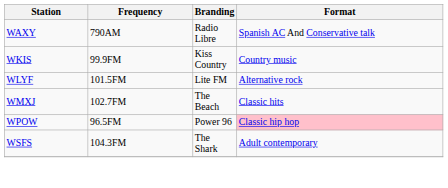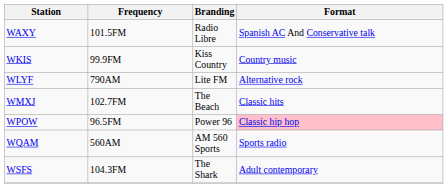WAXY | Frequency: 790AM -> 101.5FM
WLYF | Frequency: 101.5FM -> 790AM
+ row: WQAM | 560AM | AM 560 Sports | Sports radio
